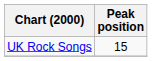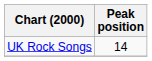UK Rock Songs | Peak position: 15 -> 14
